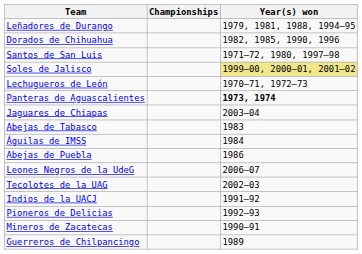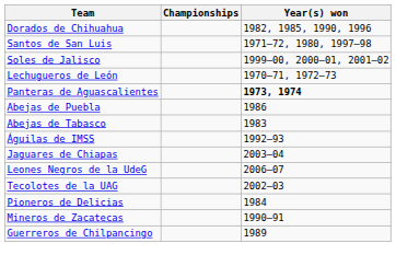- row: Leñadores de Durango | 1979, 1981, 1988, 1994–95
Soles de Jalisco | Year(s) won: khaki background -> no background
rows swapped: Jaguares de Chiapas <-> Abejas de Puebla
Águilas de IMSS | Year(s) won: 1984 -> 1992–93
- row: Indios de la UACJ | 1991–92
Pioneros de Delicias | Year(s) won: 1992–93 -> 1984
